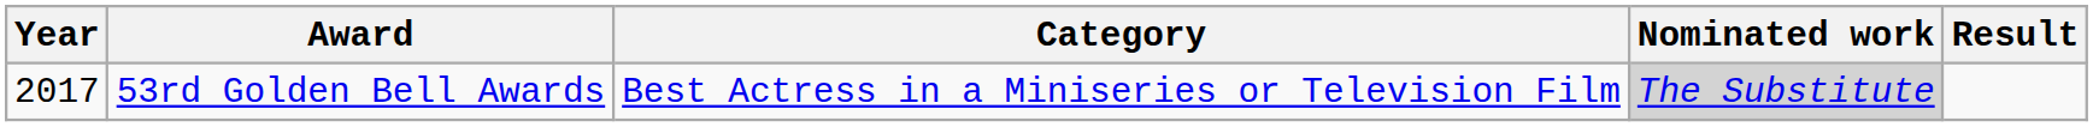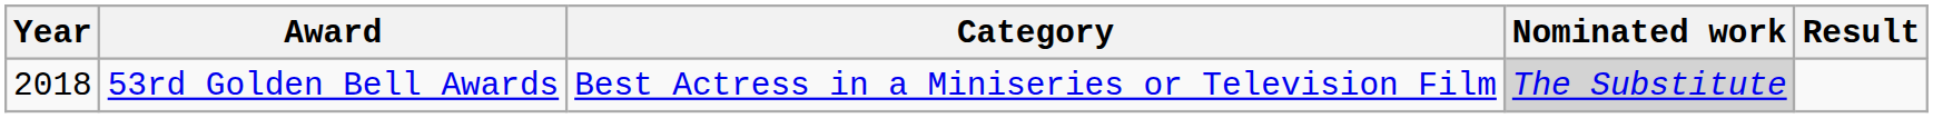53rd Golden Bell Awards | Year: 2017 -> 2018
